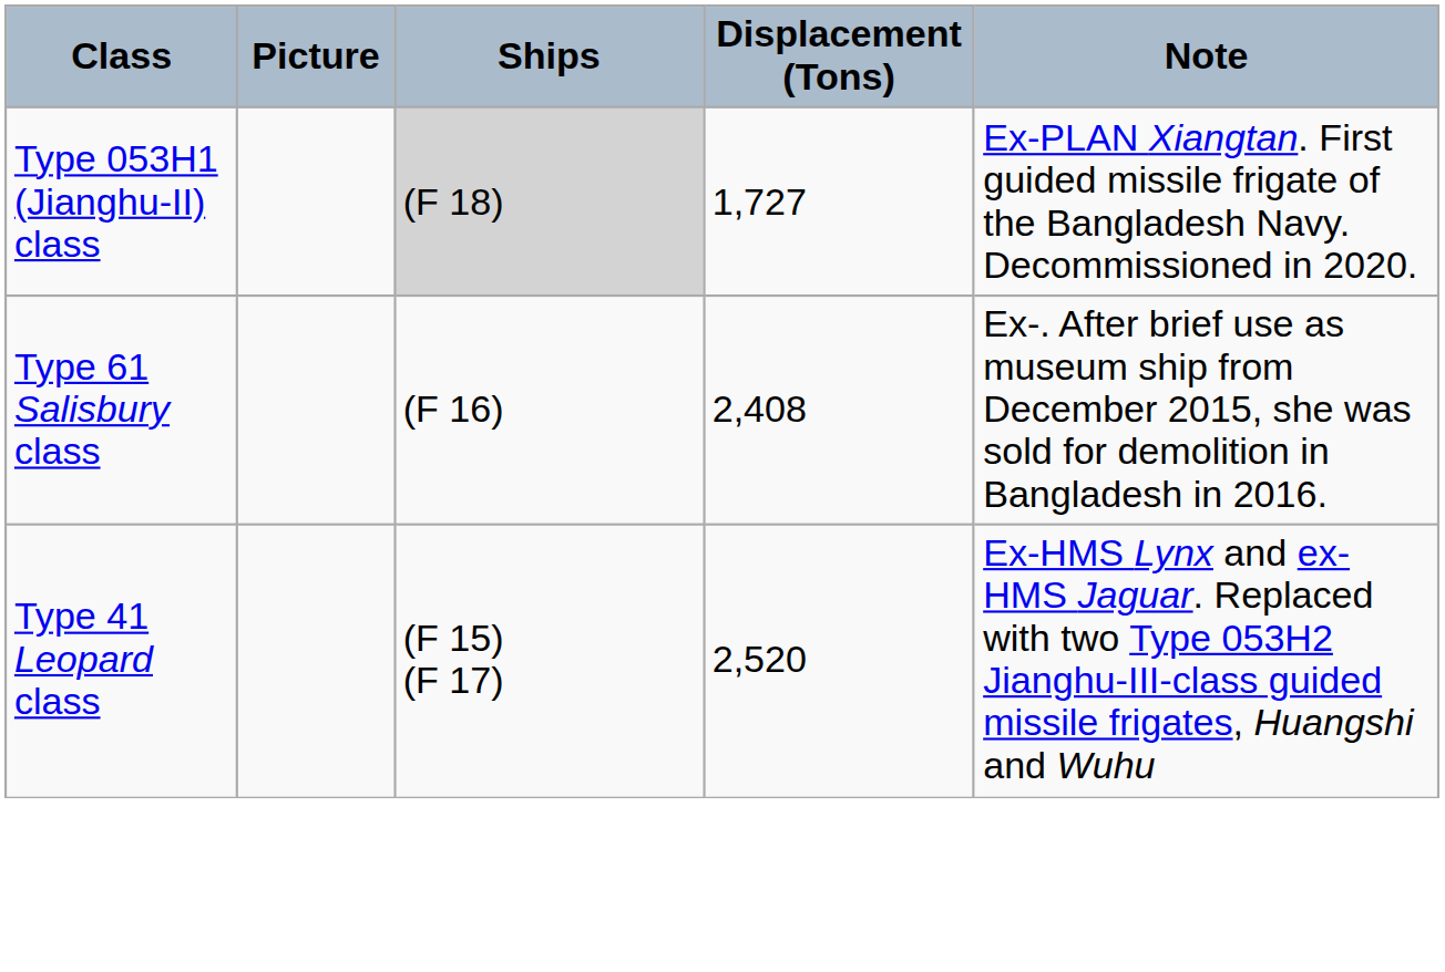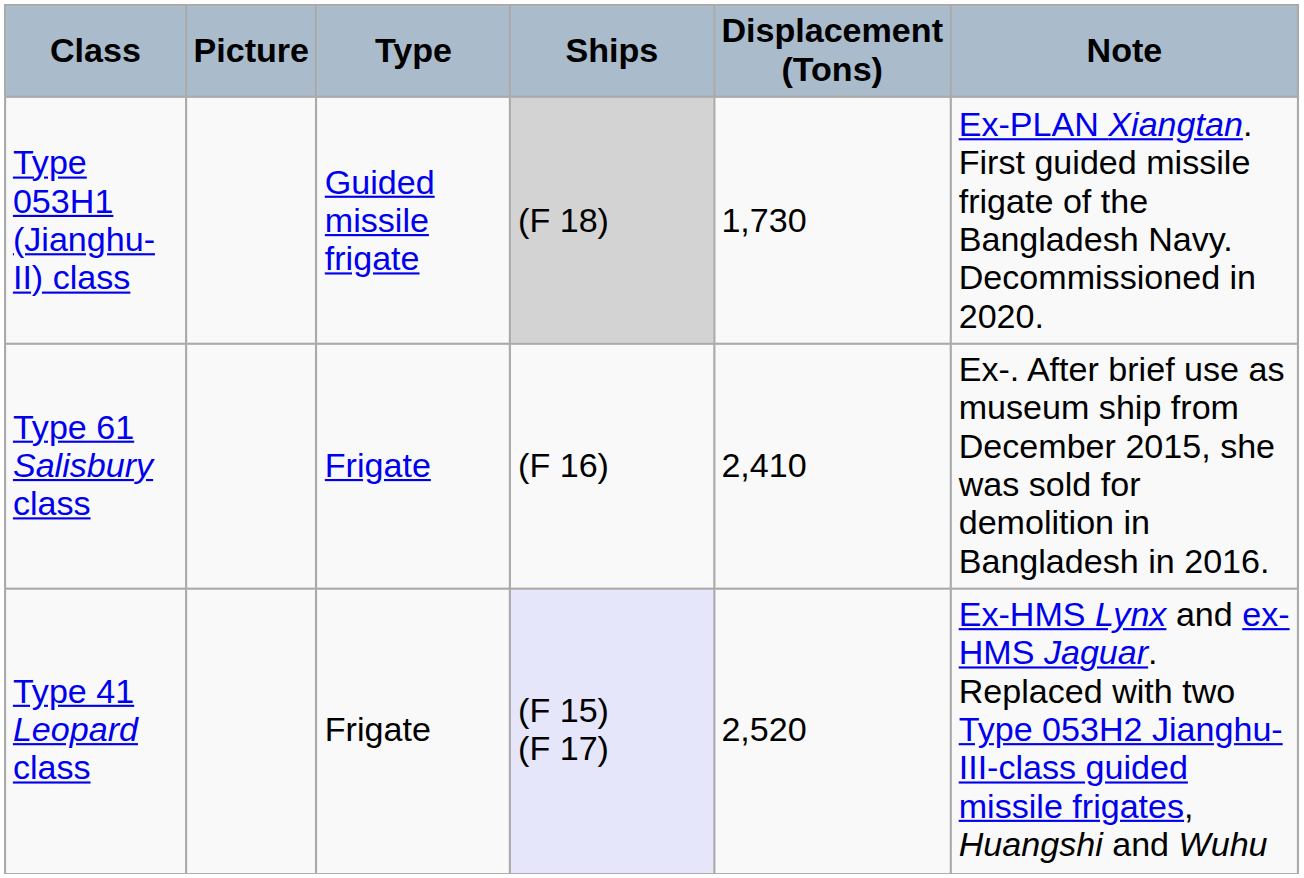+ column: Type | Guided missile frigate | Frigate | Frigate
Type 053H1 (Jianghu-II) class | Displacement (Tons): 1,727 -> 1,730
Type 61 Salisbury class | Displacement (Tons): 2,408 -> 2,410
Type 41 Leopard class | Ships: no background -> lavender background
